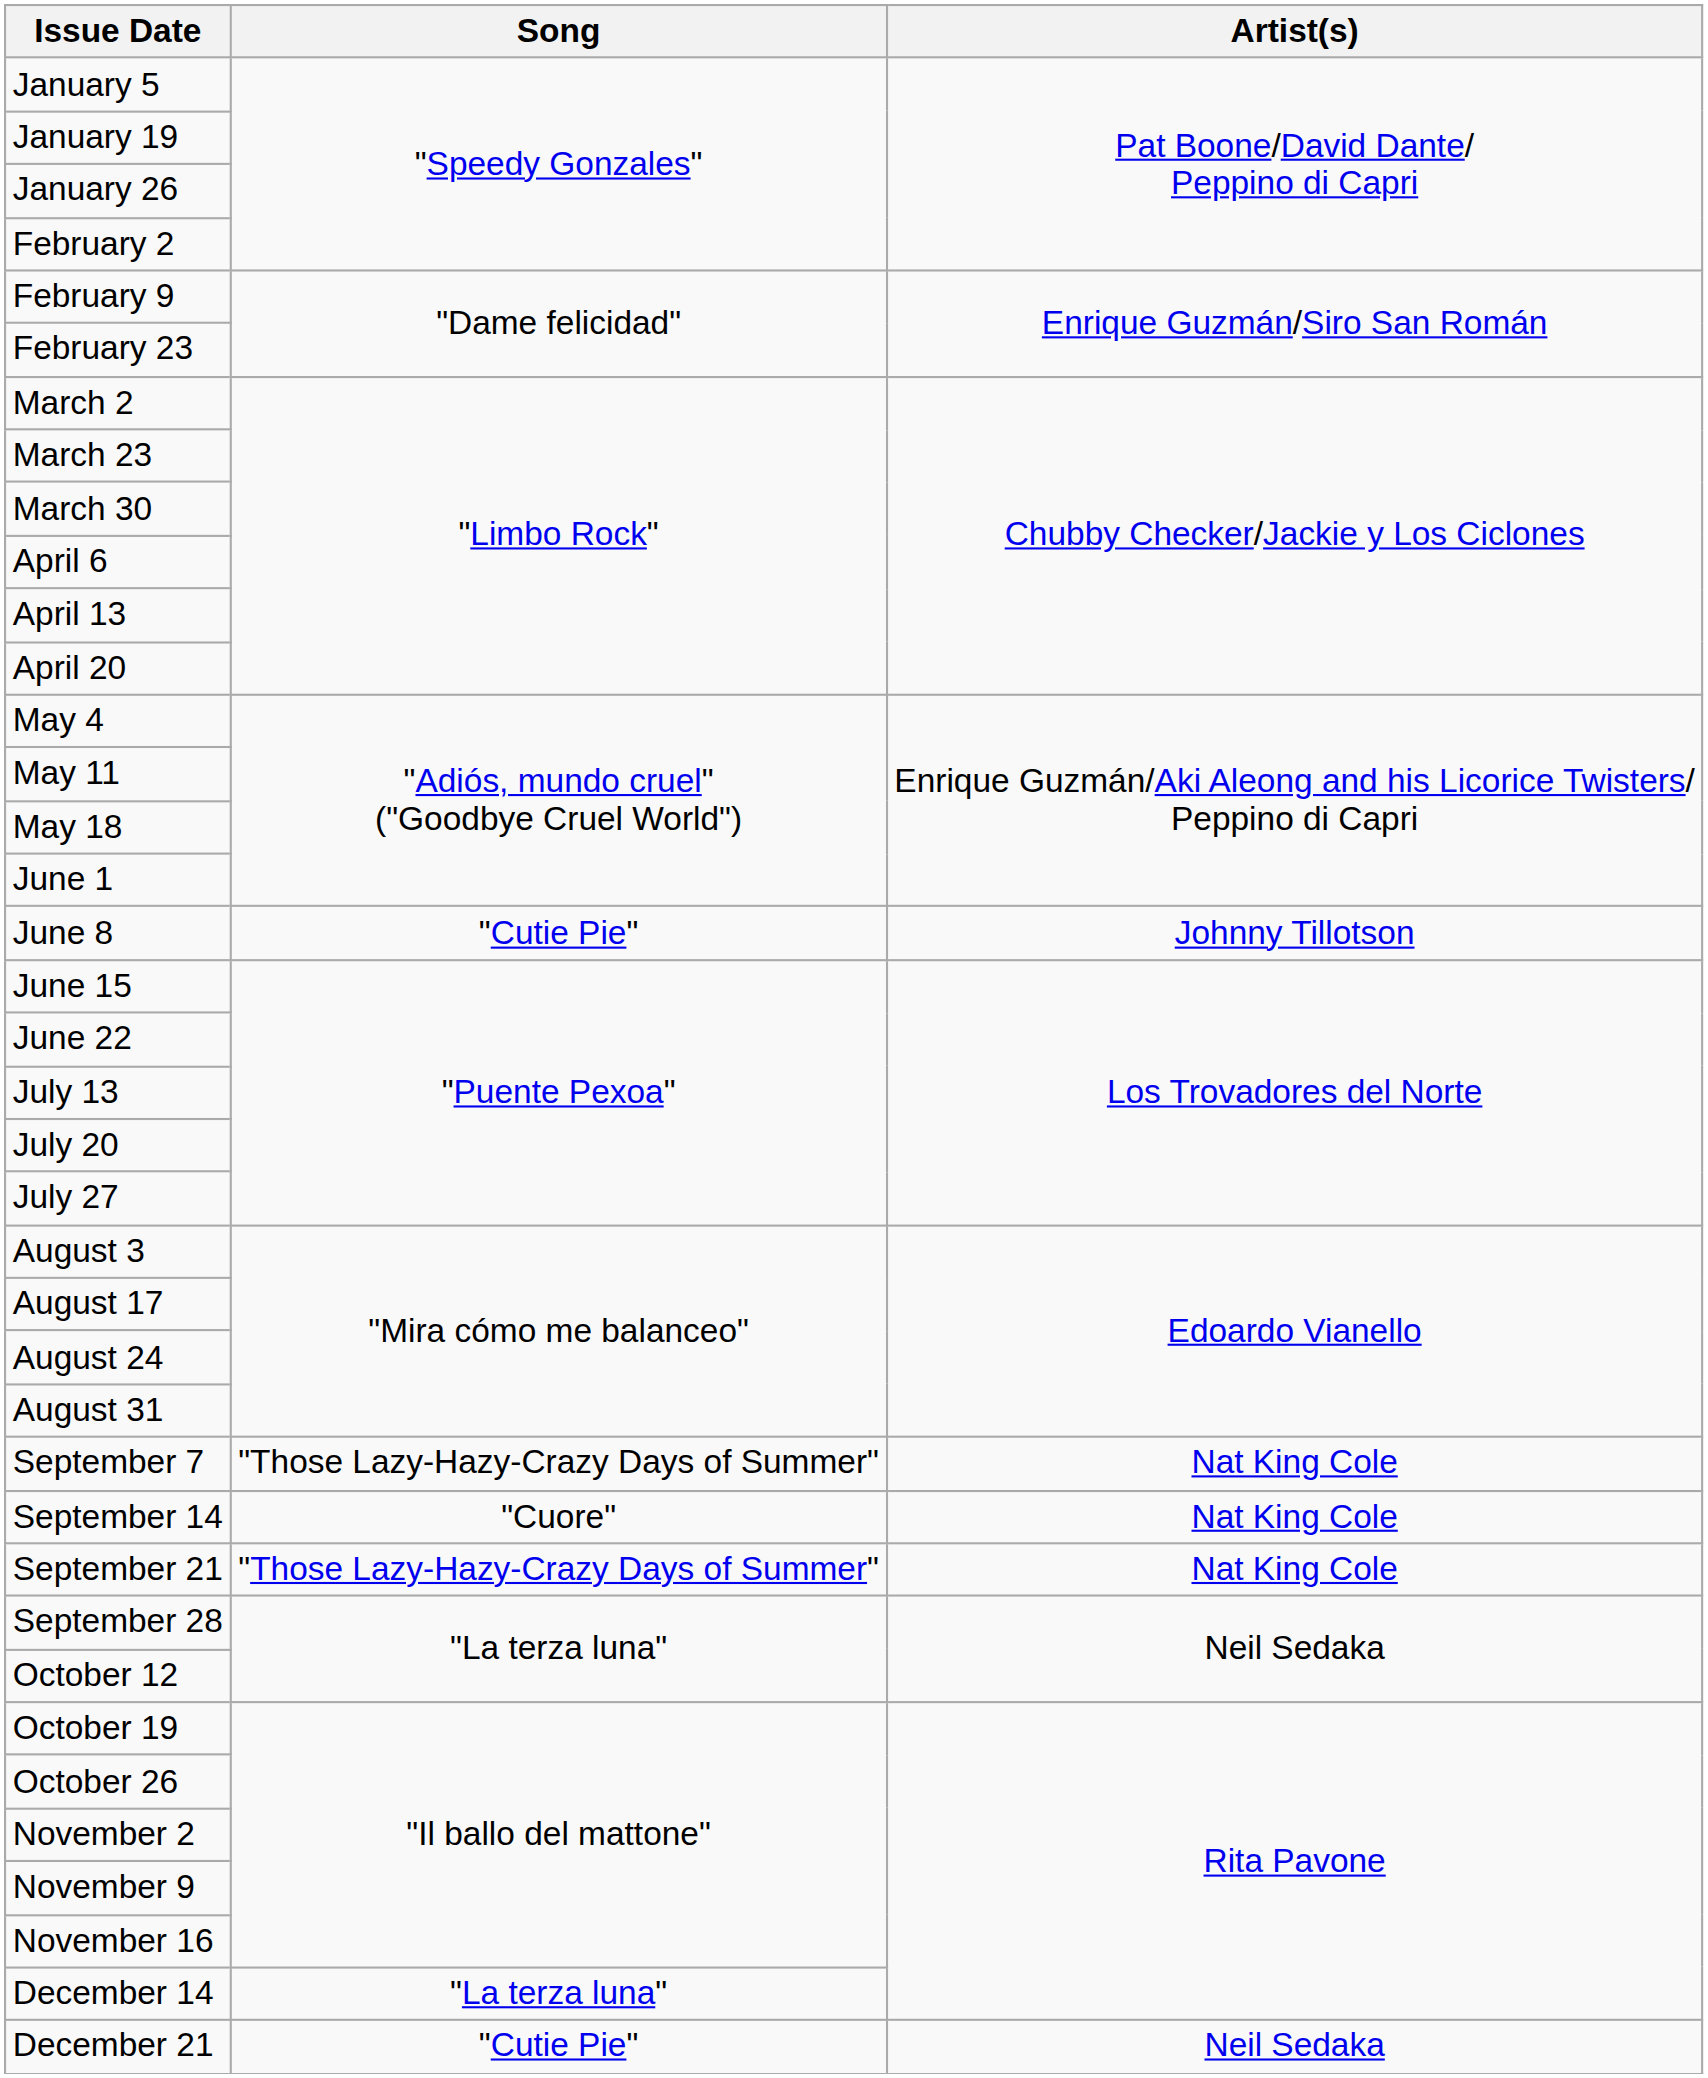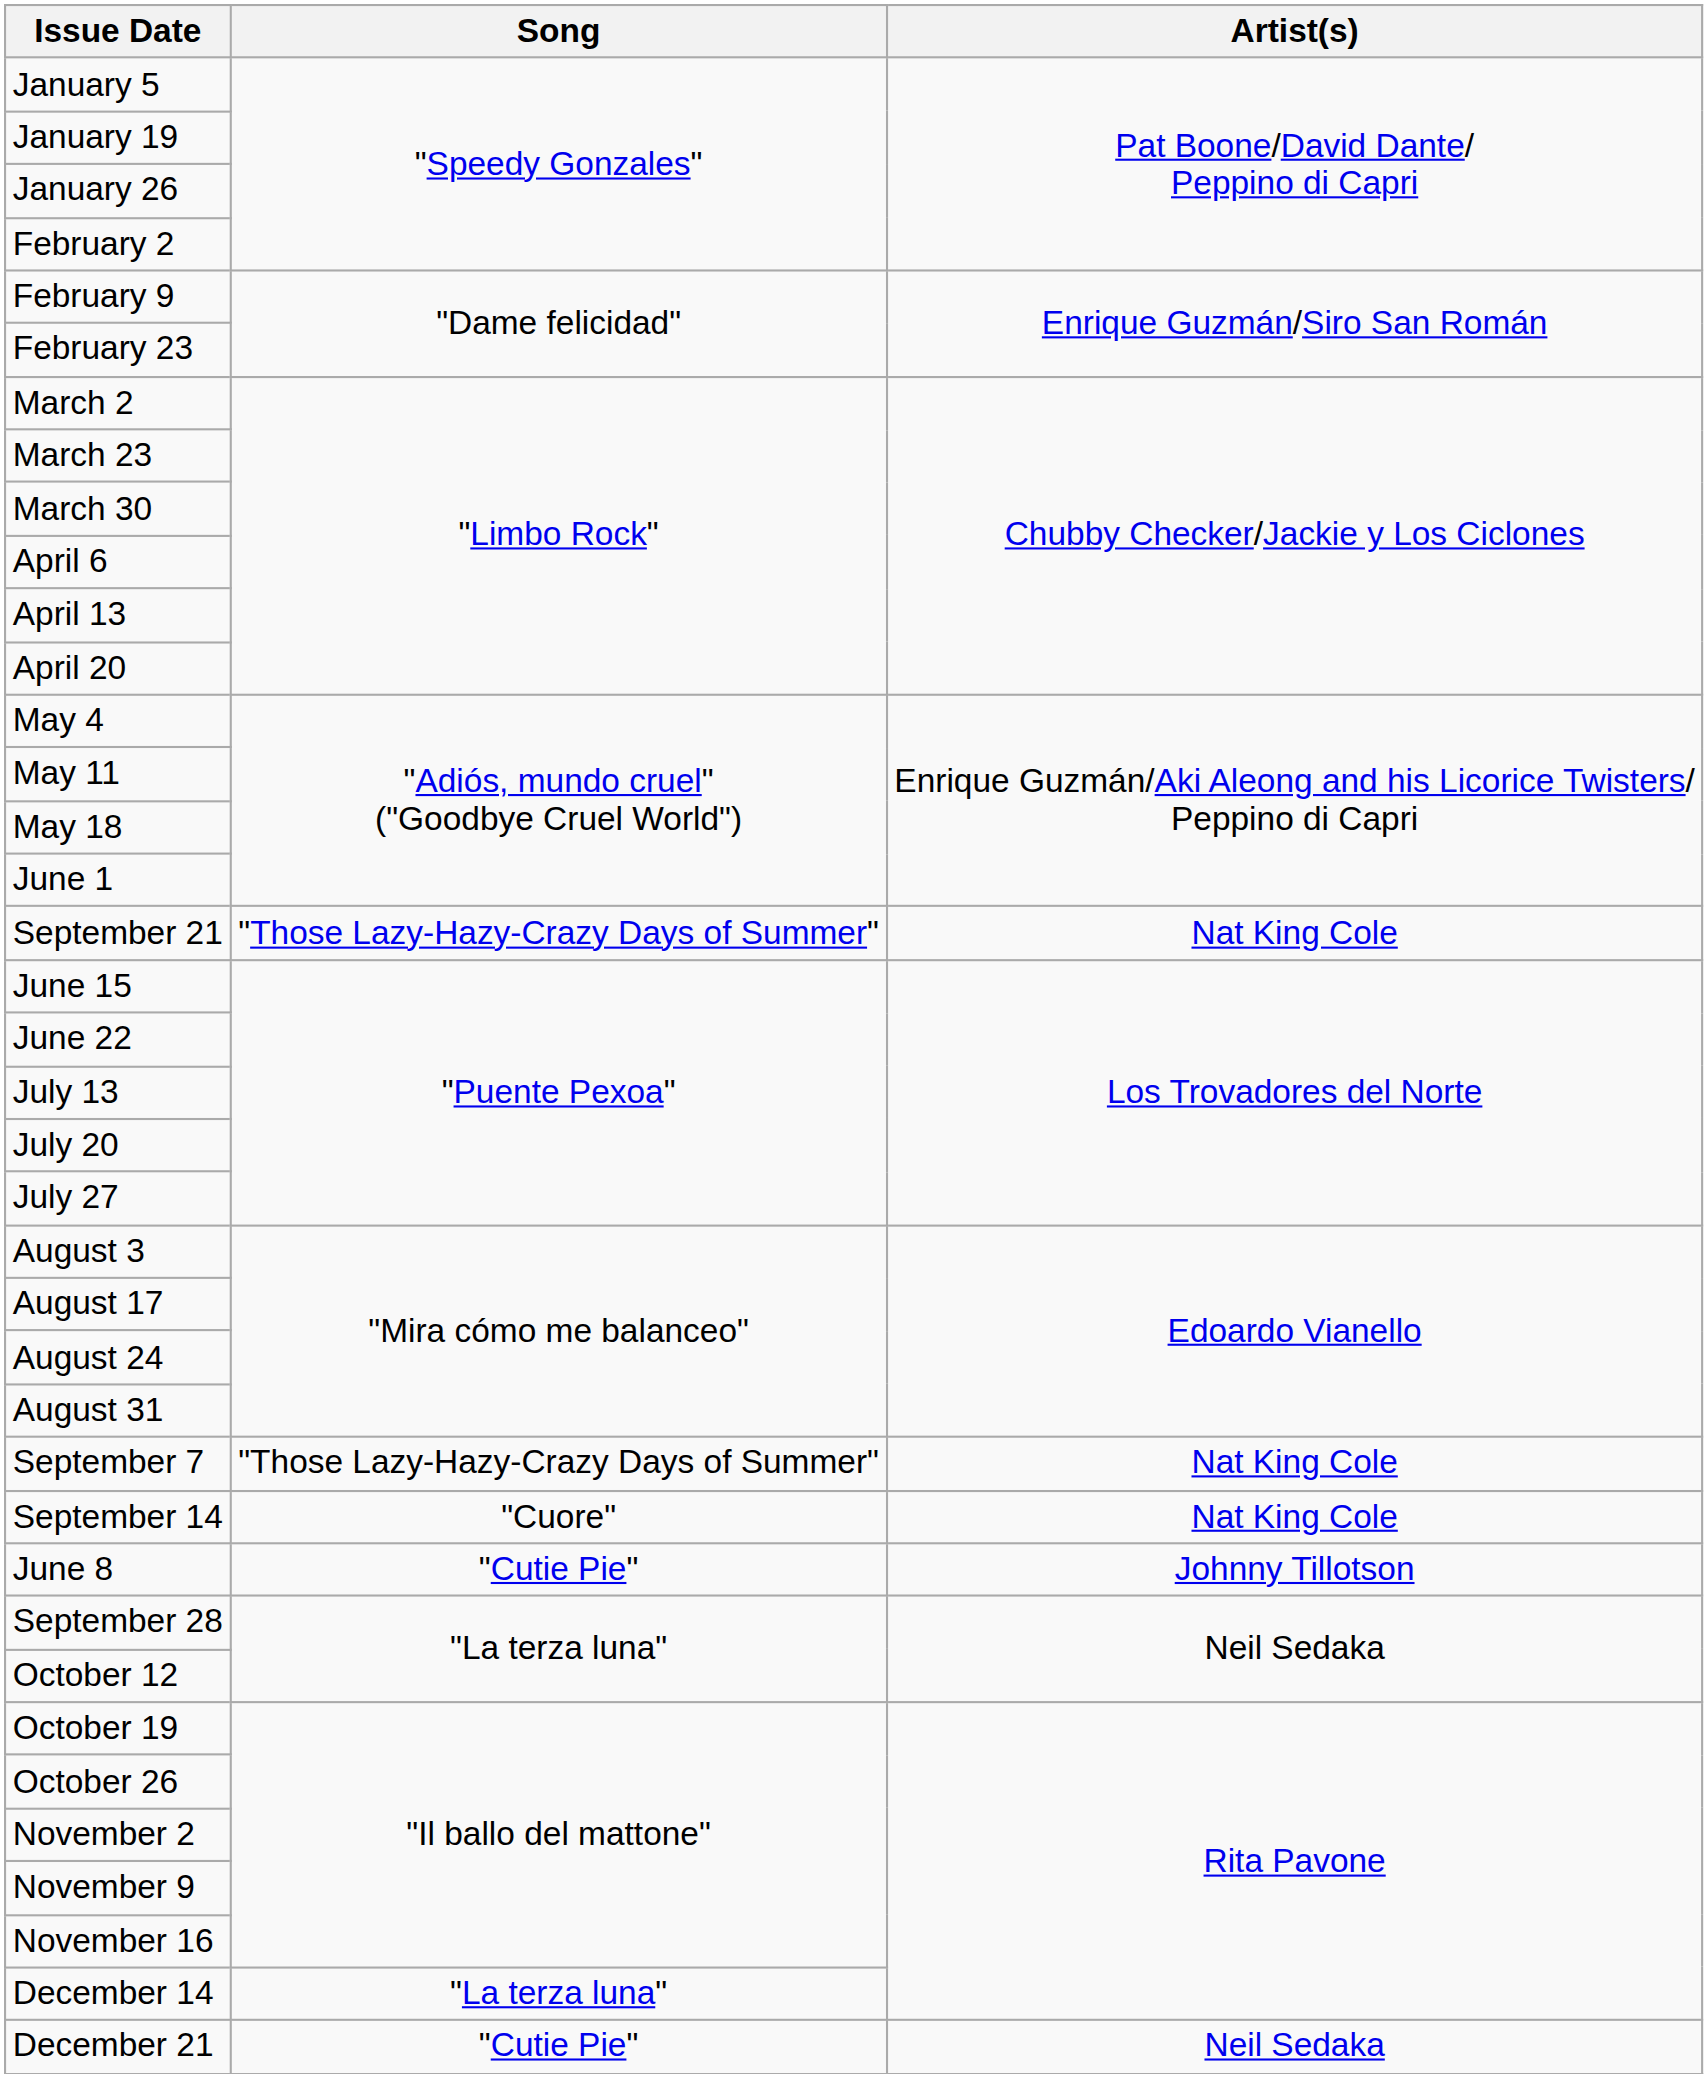rows swapped: June 8 <-> September 21
